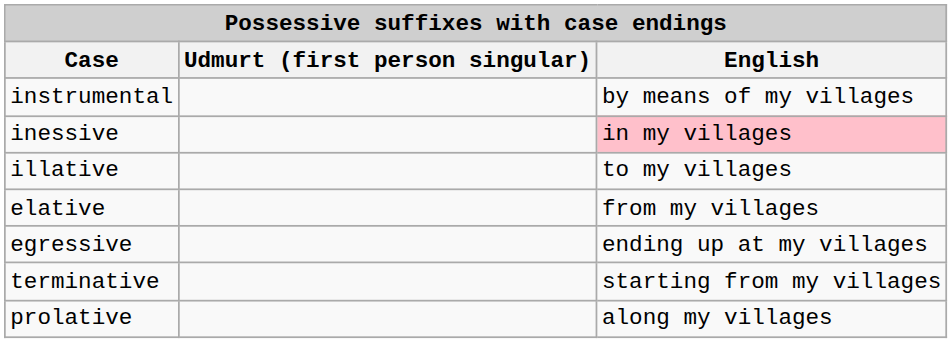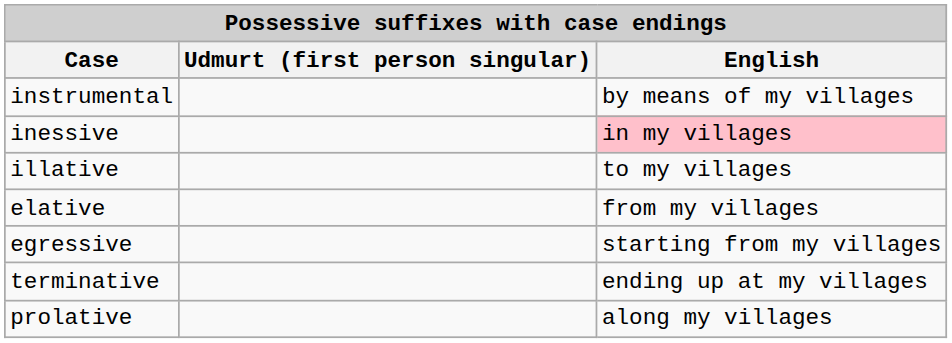egressive | English: ending up at my villages -> starting from my villages
terminative | English: starting from my villages -> ending up at my villages
